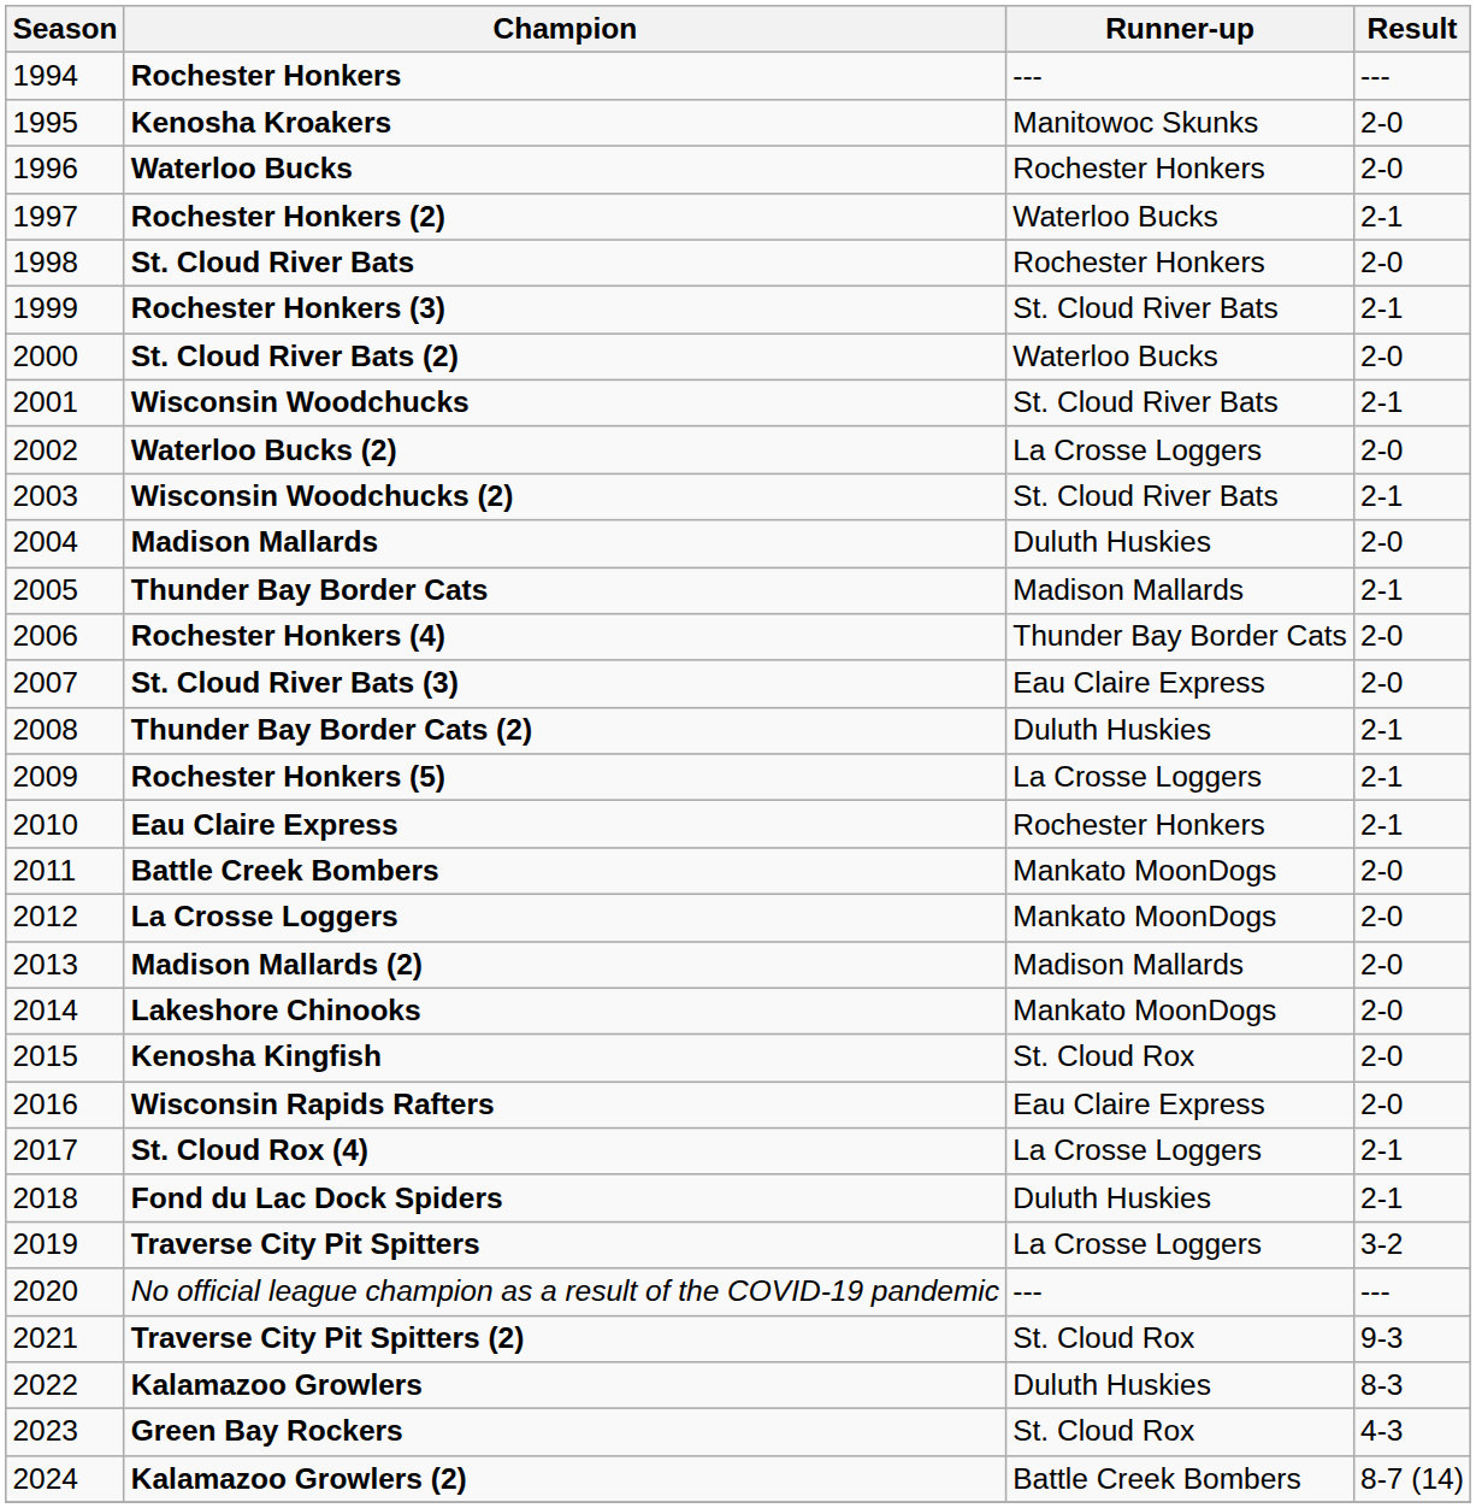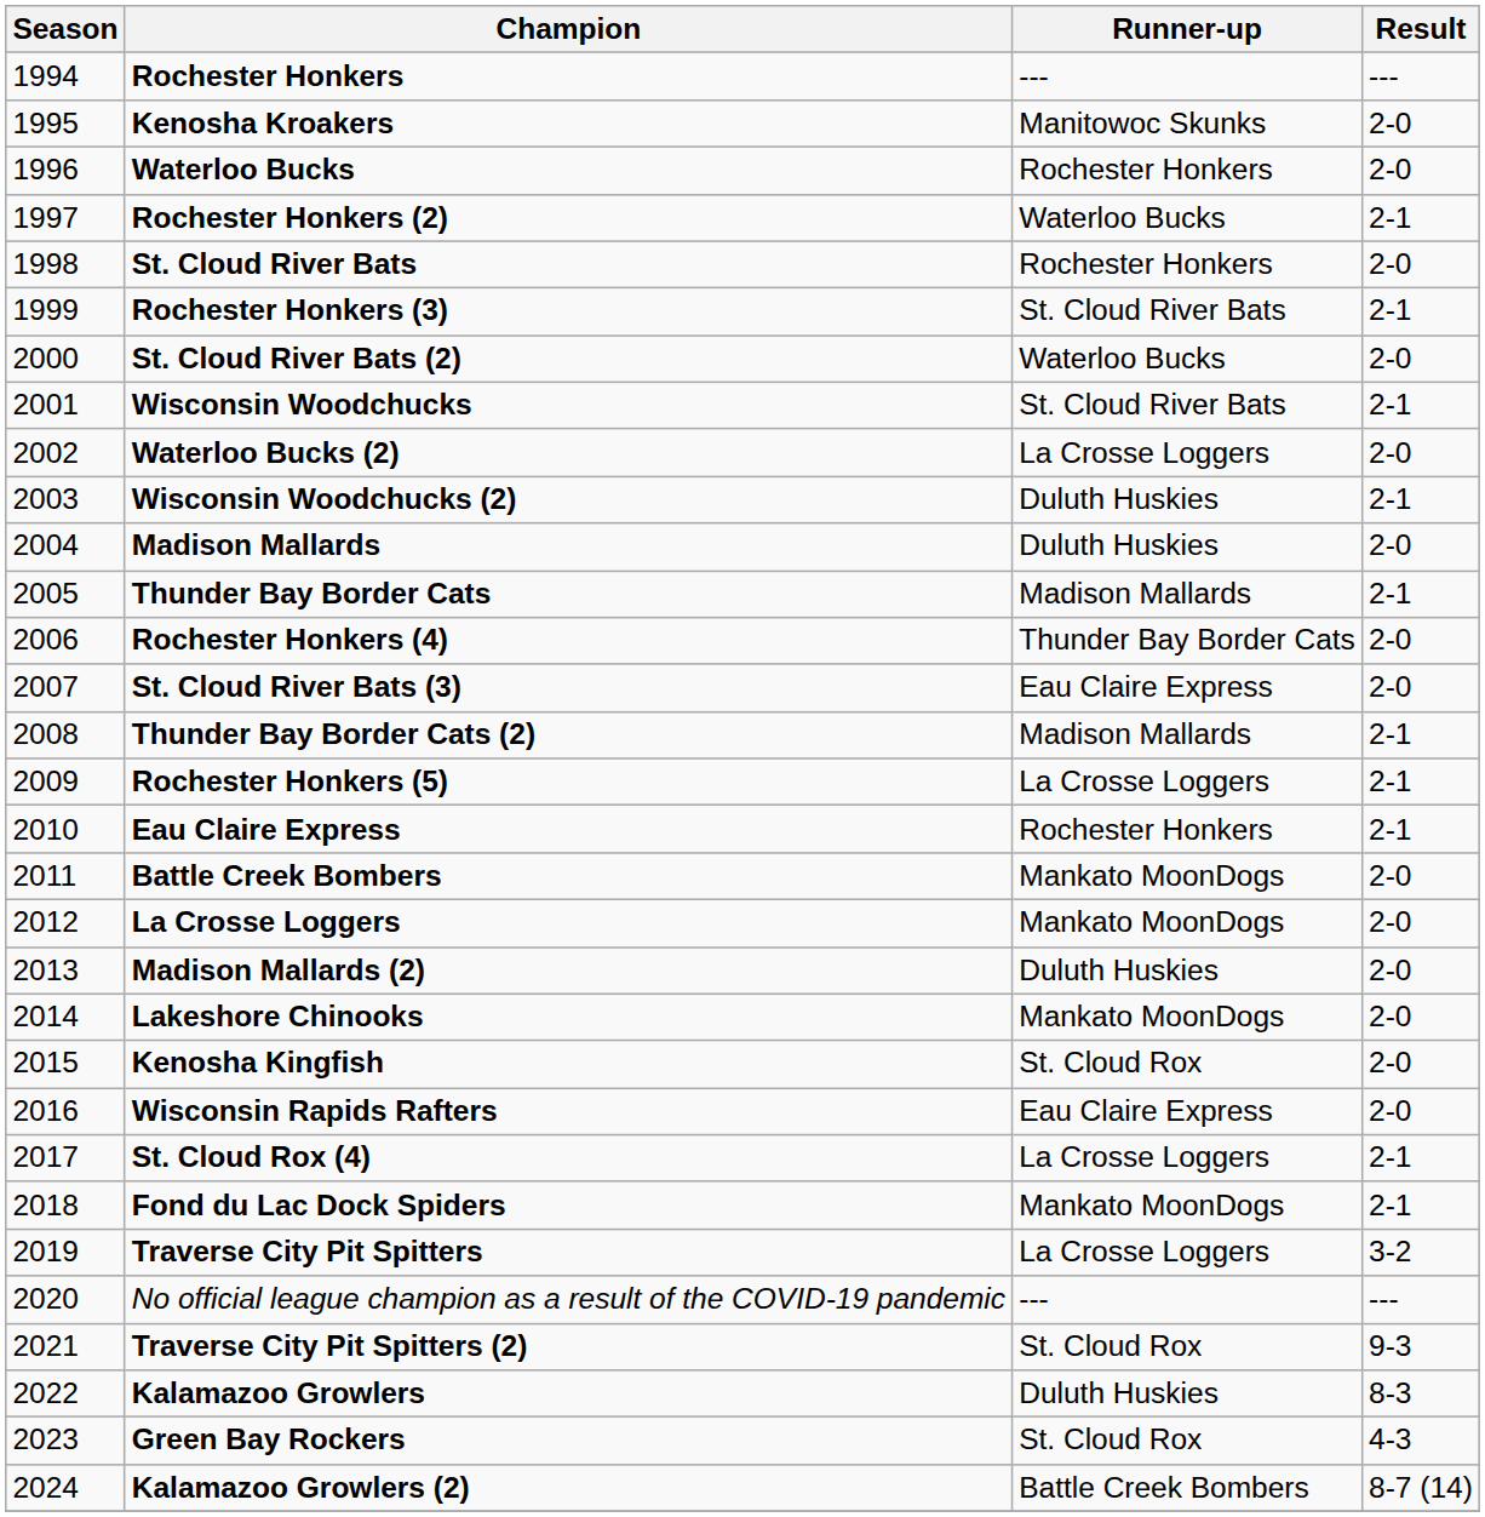Wisconsin Woodchucks (2) | Runner-up: St. Cloud River Bats -> Duluth Huskies
Thunder Bay Border Cats (2) | Runner-up: Duluth Huskies -> Madison Mallards
Madison Mallards (2) | Runner-up: Madison Mallards -> Duluth Huskies
Fond du Lac Dock Spiders | Runner-up: Duluth Huskies -> Mankato MoonDogs
